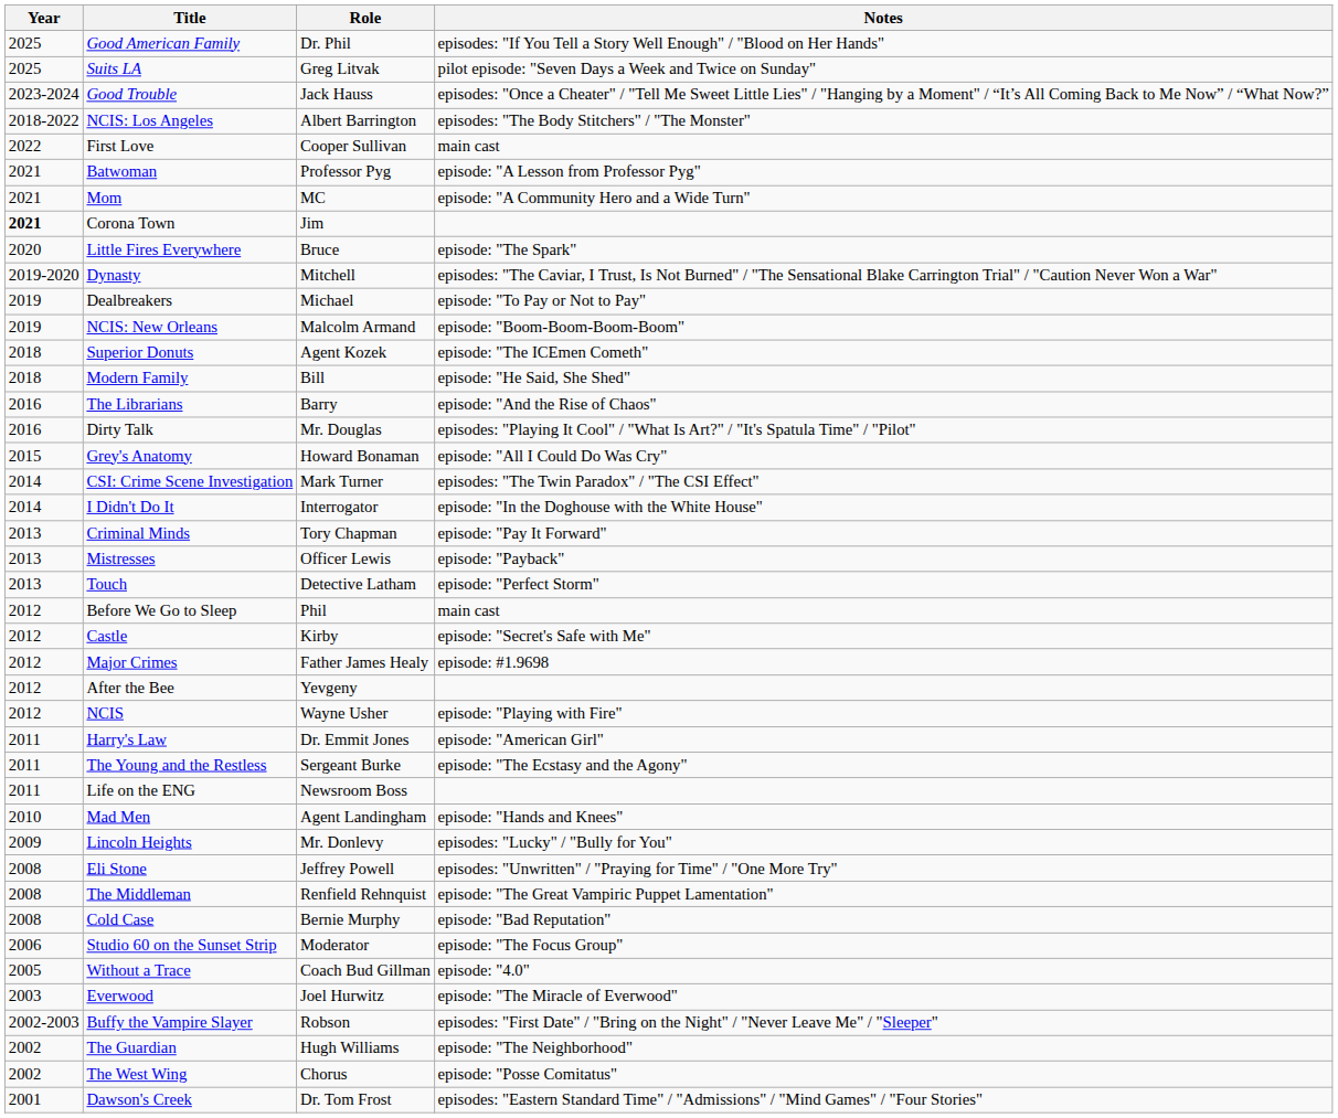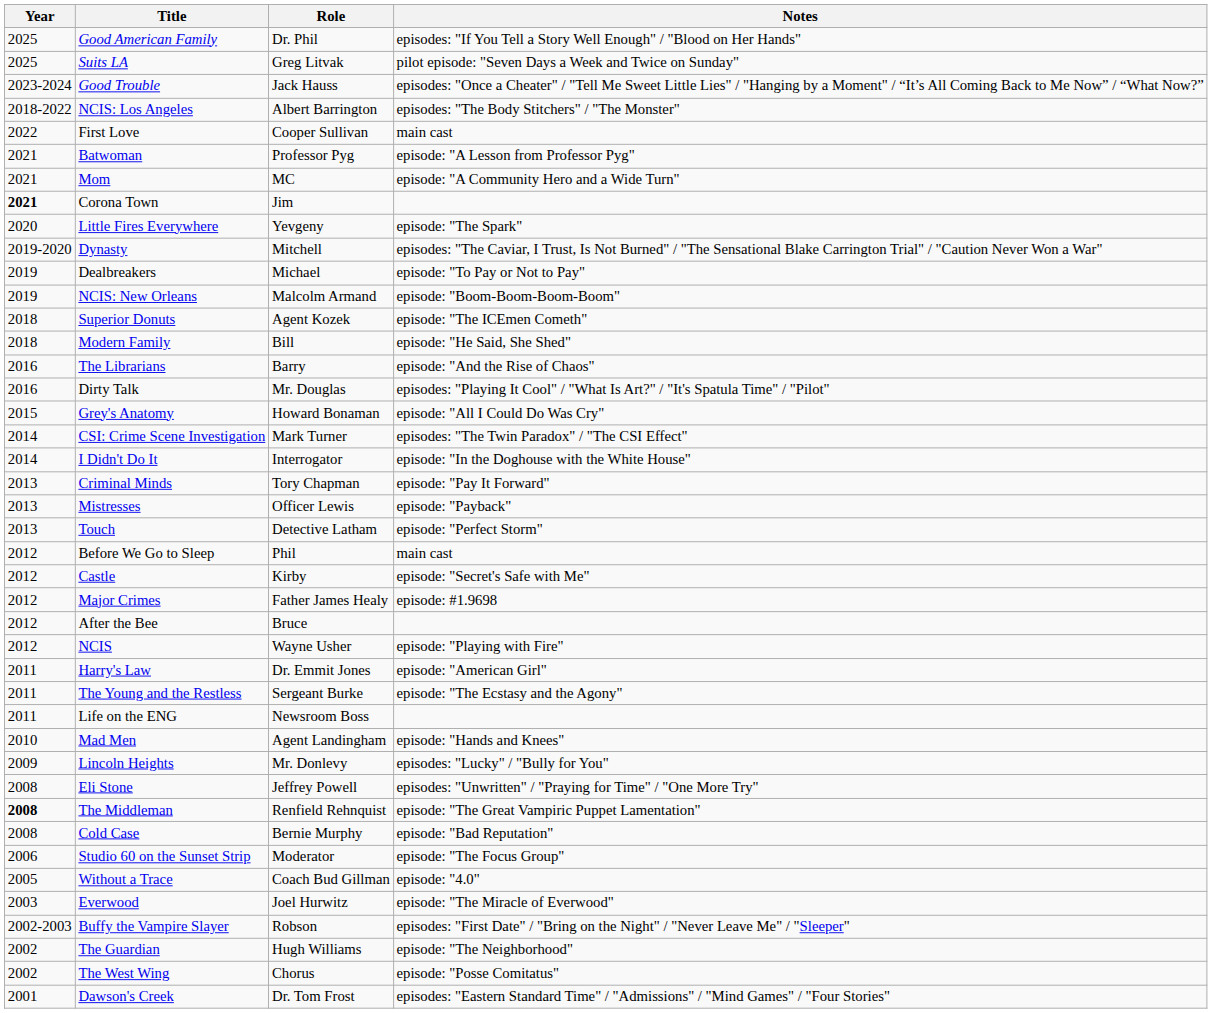Little Fires Everywhere | Role: Bruce -> Yevgeny
After the Bee | Role: Yevgeny -> Bruce
The Middleman | Year: normal -> bold
